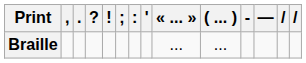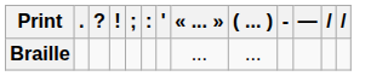- column: ,
